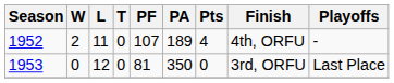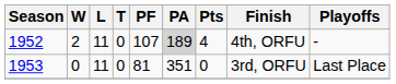1952 | PA: no background -> lightgrey background
1953 | L: 12 -> 11
1953 | PA: 350 -> 351
